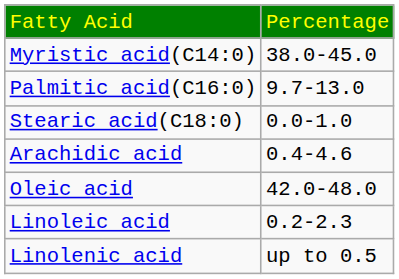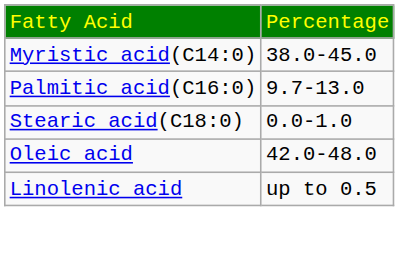- row: Arachidic acid | 0.4-4.6
- row: Linoleic acid | 0.2-2.3
